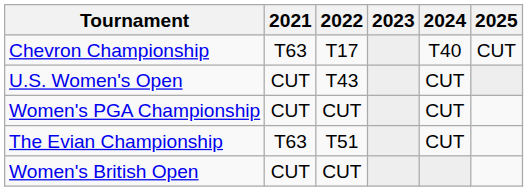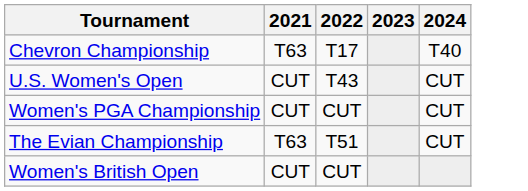- column: 2025 | CUT
